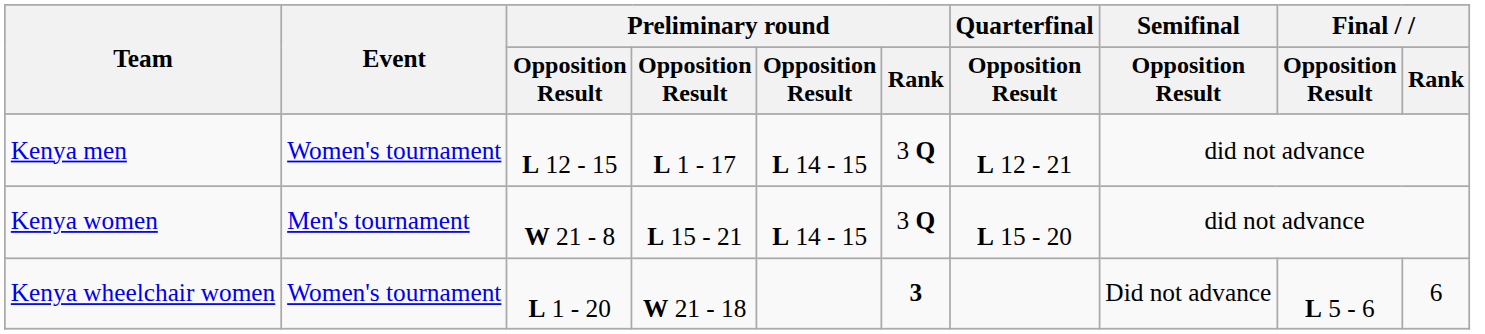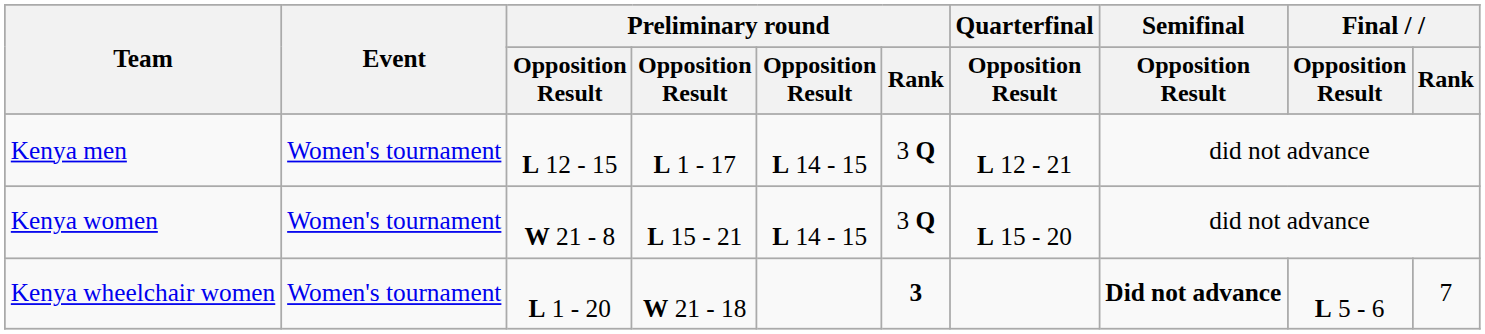Kenya women | Event: Men's tournament -> Women's tournament
Kenya wheelchair women | Semifinal / Opposition Result: normal -> bold
Kenya wheelchair women | Final / Rank: 6 -> 7
